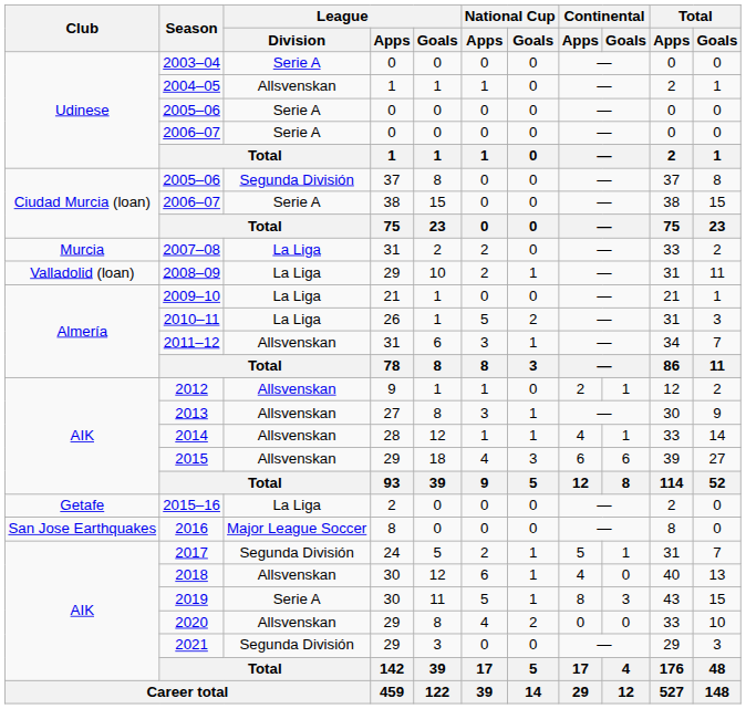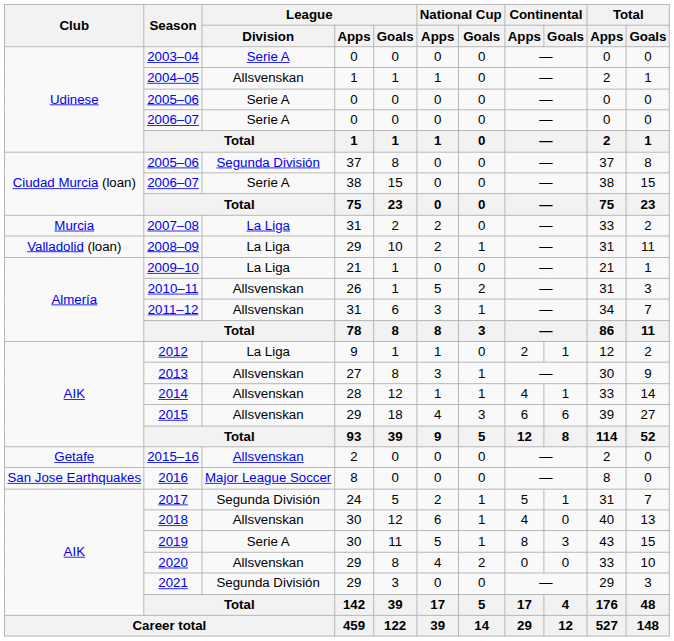2010–11 | League / Division: La Liga -> Allsvenskan
2012 | League / Division: Allsvenskan -> La Liga
2015–16 | League / Division: La Liga -> Allsvenskan
